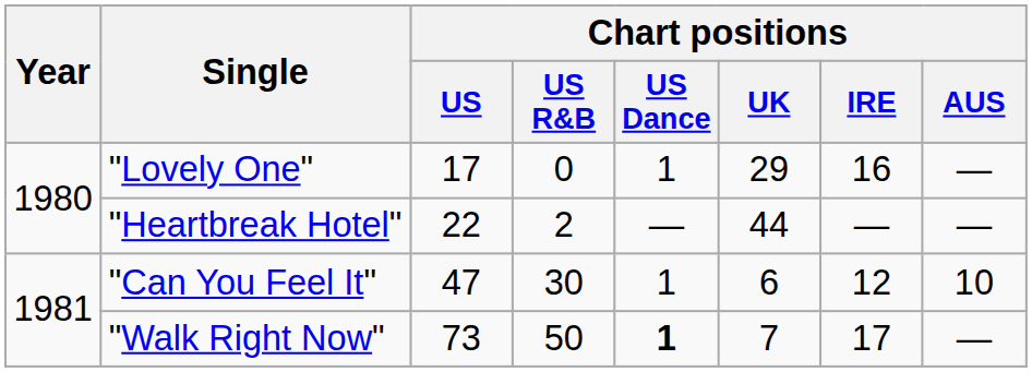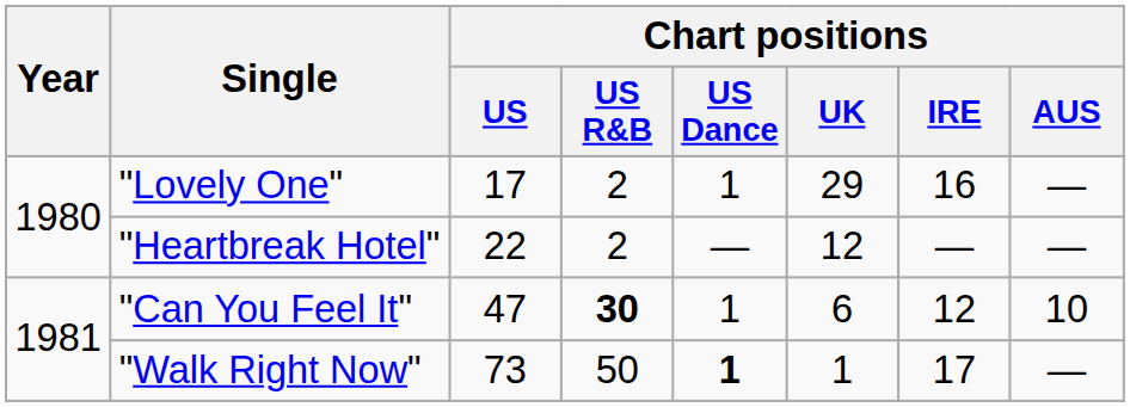"Lovely One" | Chart positions / US R&B: 0 -> 2
"Heartbreak Hotel" | Chart positions / UK: 44 -> 12
"Can You Feel It" | Chart positions / US R&B: normal -> bold
"Walk Right Now" | Chart positions / UK: 7 -> 1
